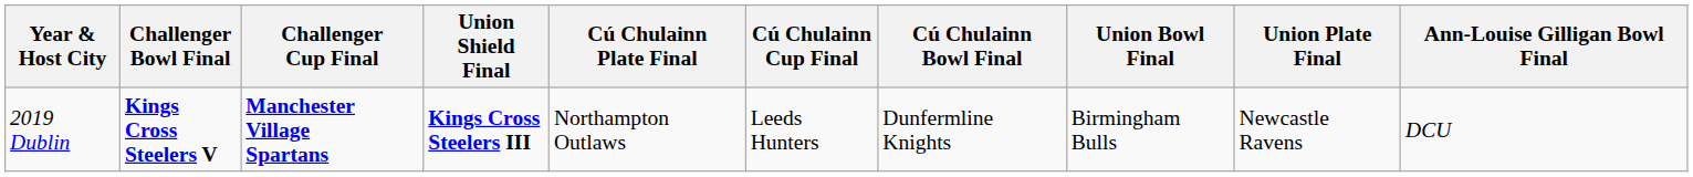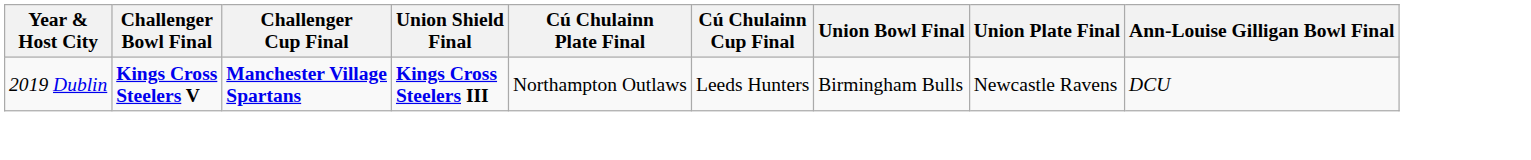- column: Cú Chulainn Bowl Final | Dunfermline Knights
